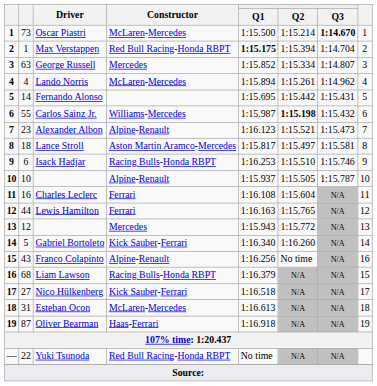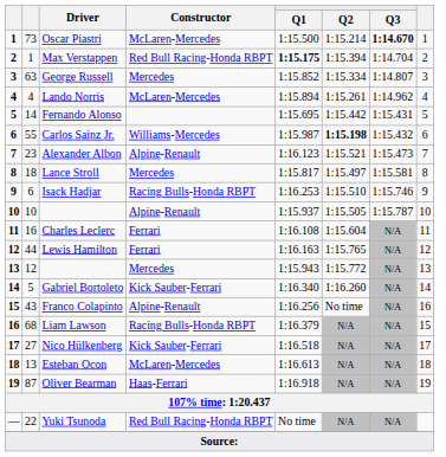Lance Stroll | Constructor: Aston Martin Aramco-Mercedes -> Mercedes
Esteban Ocon | column 2: 31 -> 13
